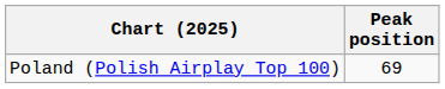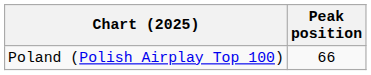Poland (Polish Airplay Top 100) | Peak position: 69 -> 66
